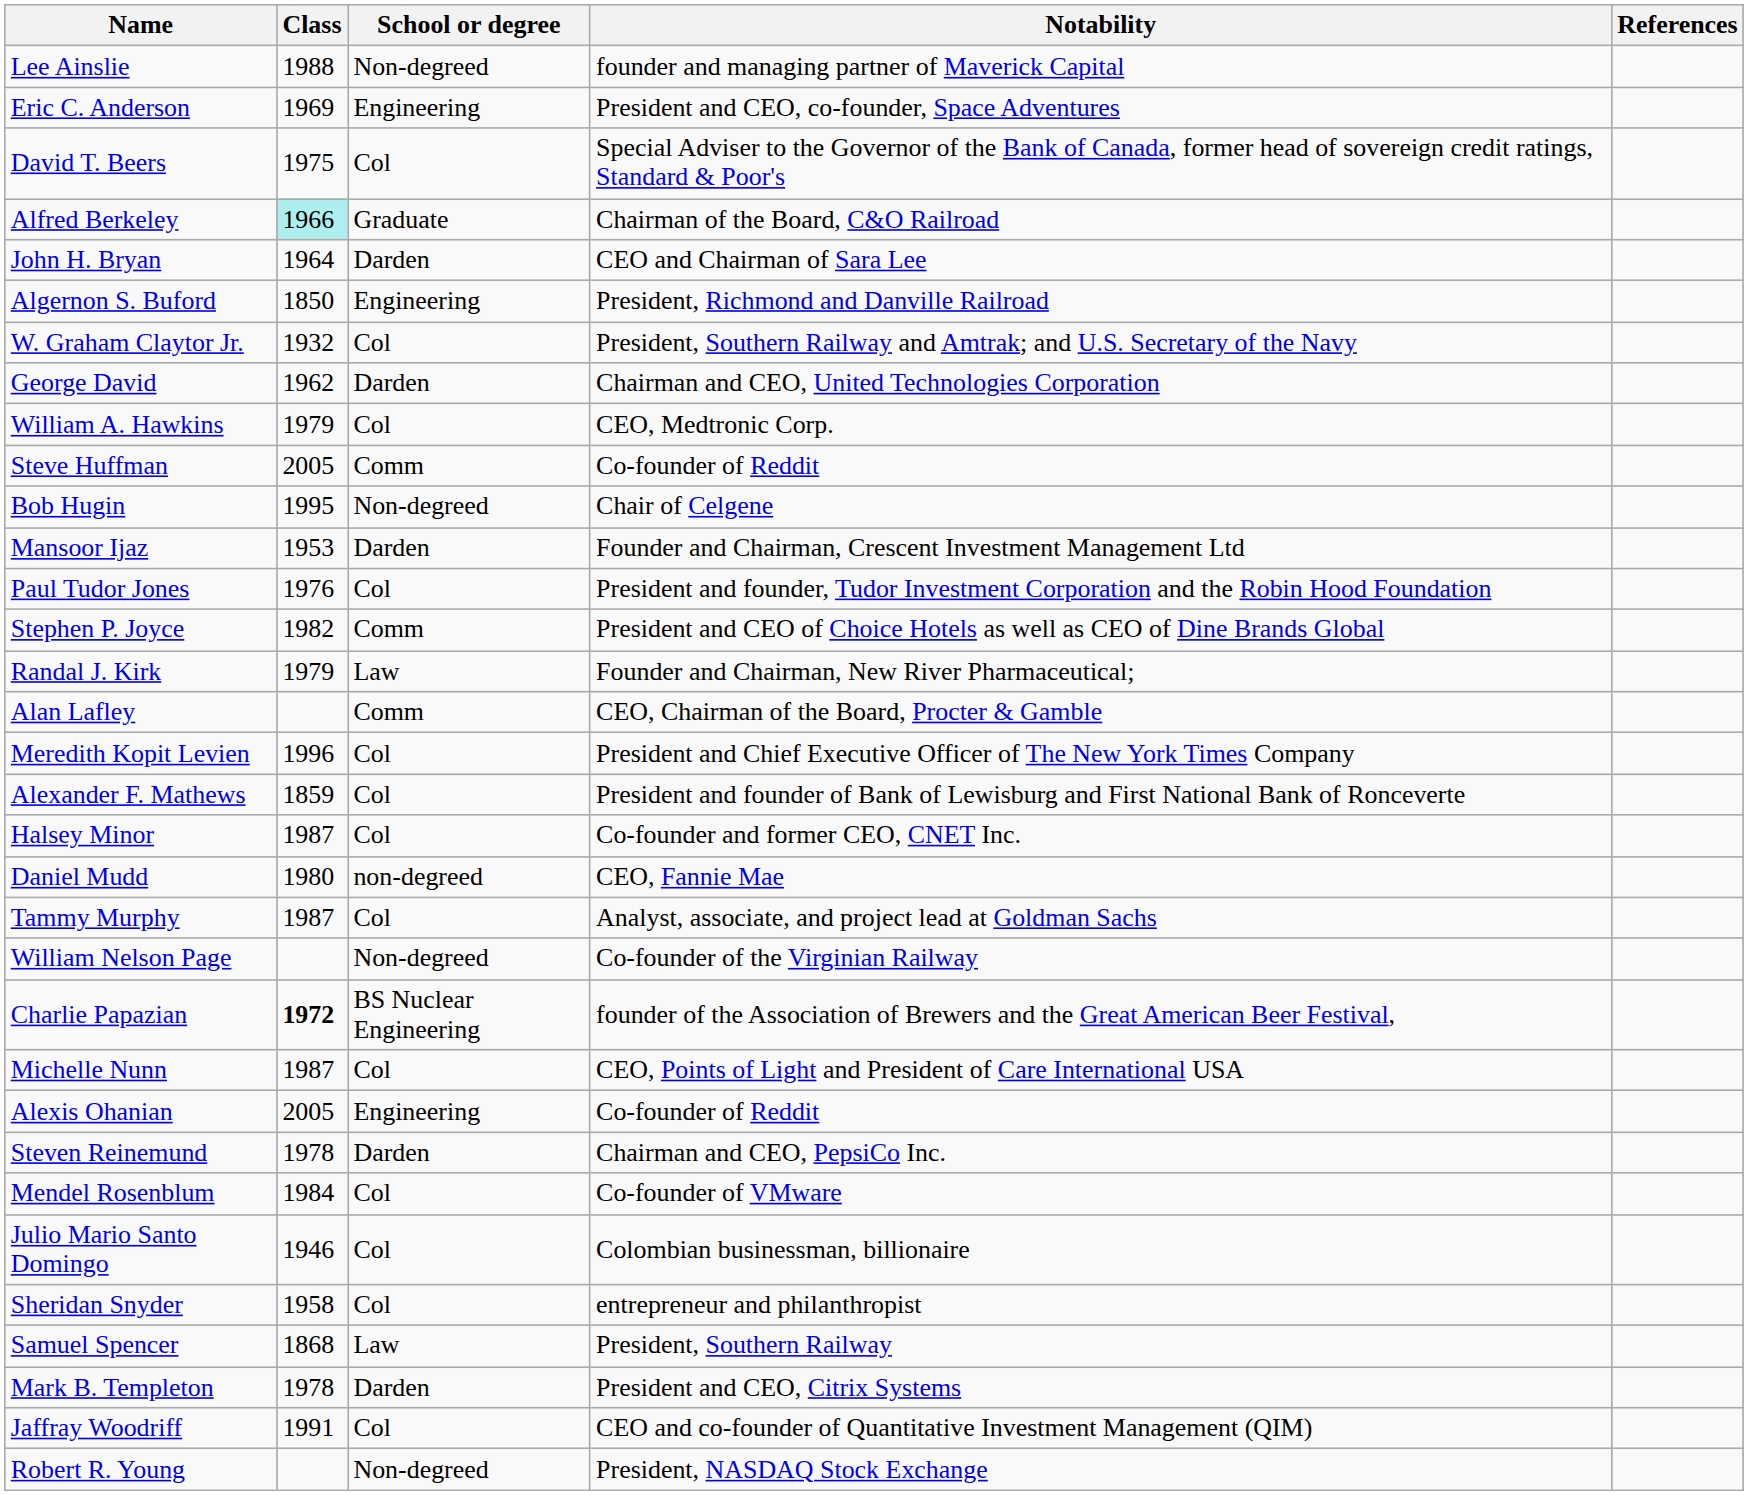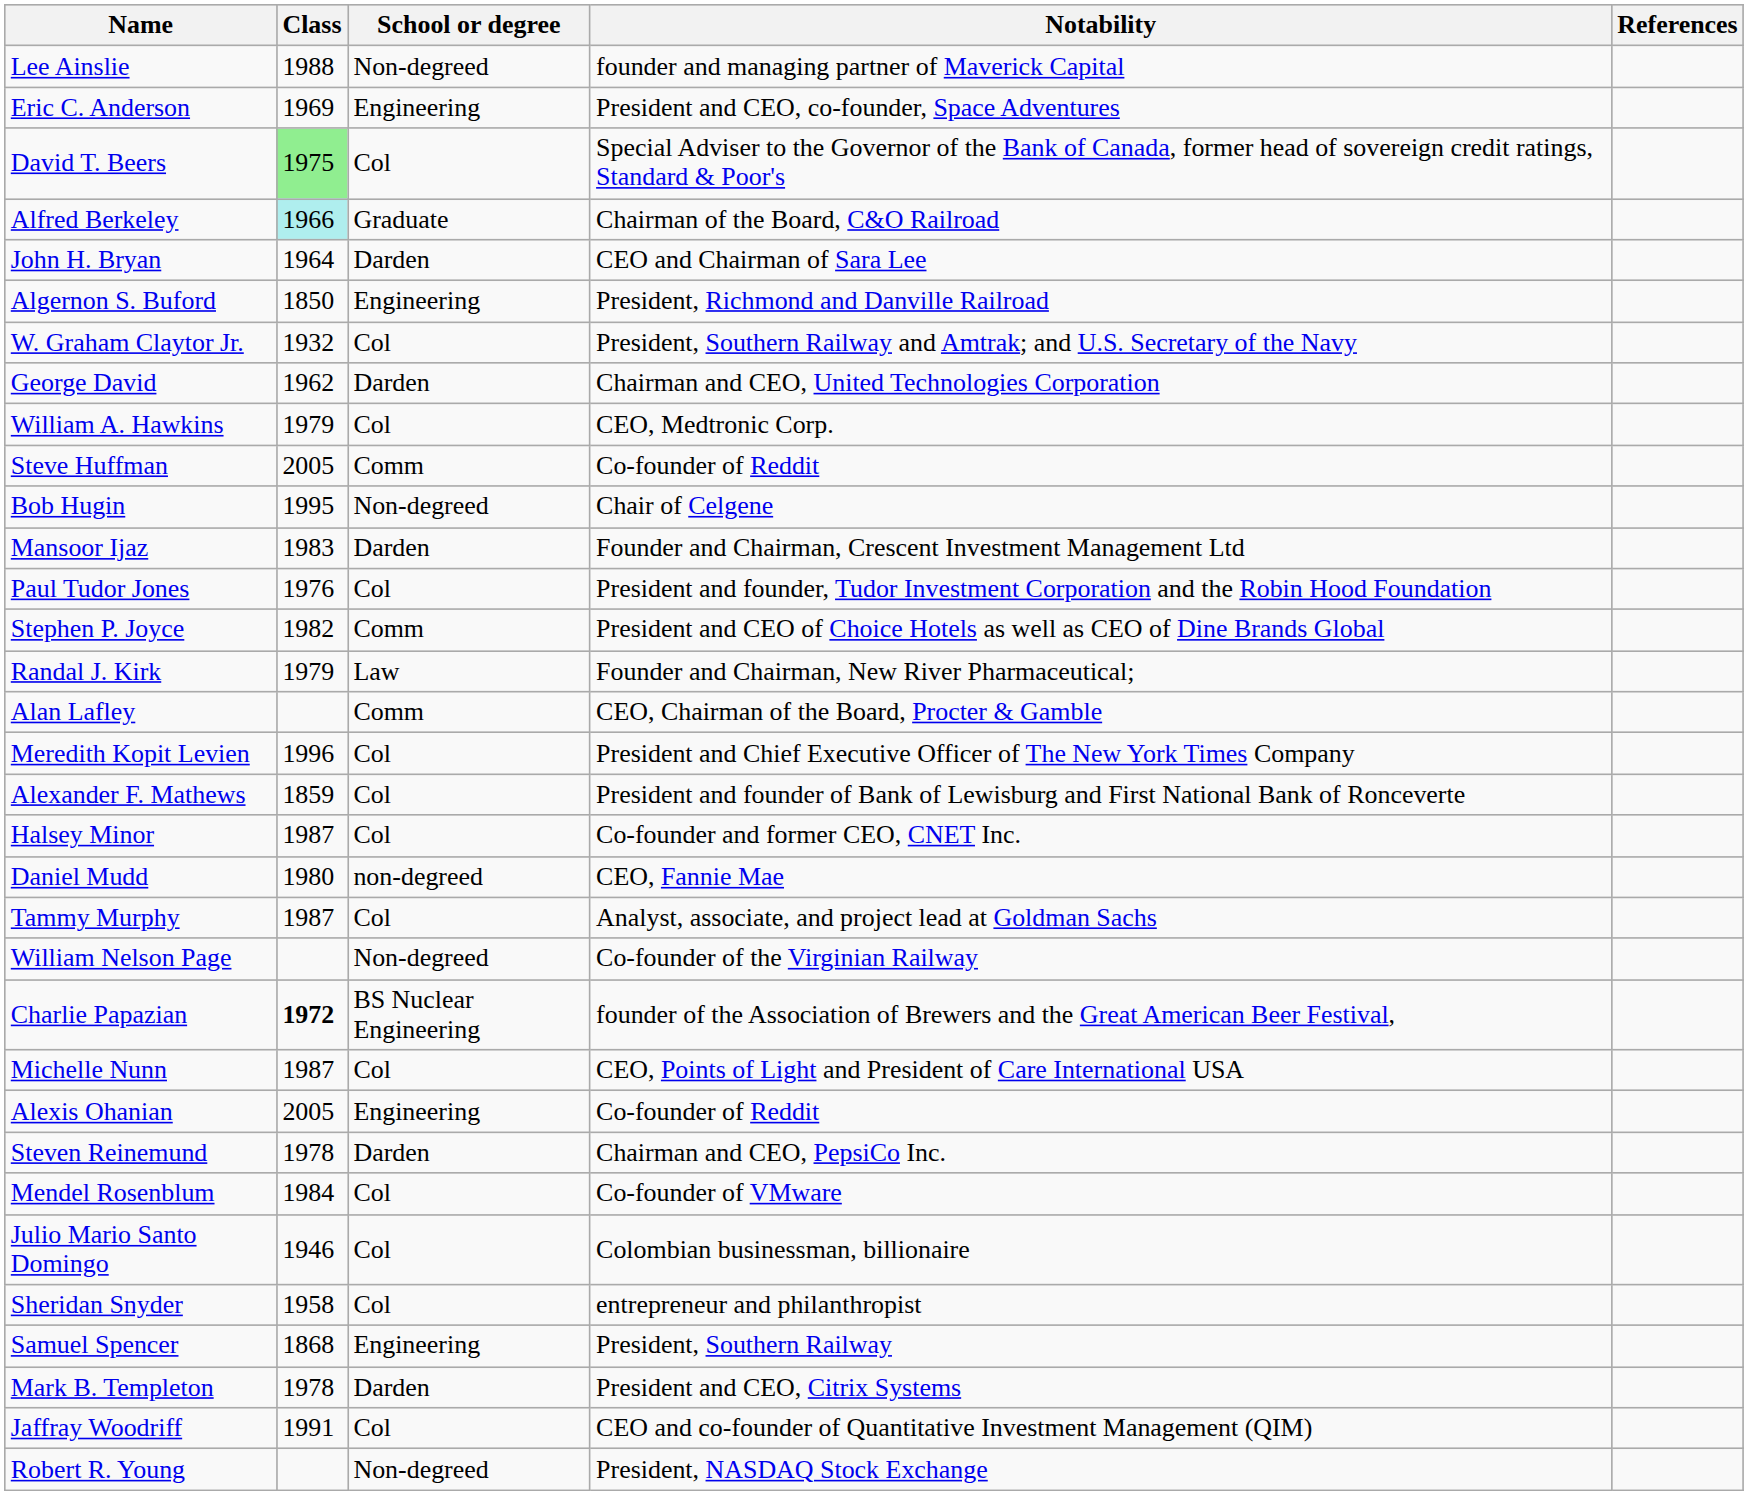David T. Beers | Class: no background -> lightgreen background
Mansoor Ijaz | Class: 1953 -> 1983
Samuel Spencer | School or degree: Law -> Engineering
